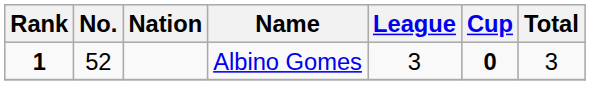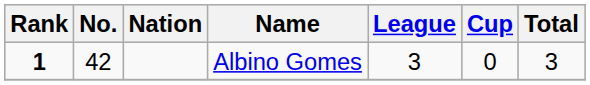Albino Gomes | No.: 52 -> 42
Albino Gomes | Cup: bold -> normal
